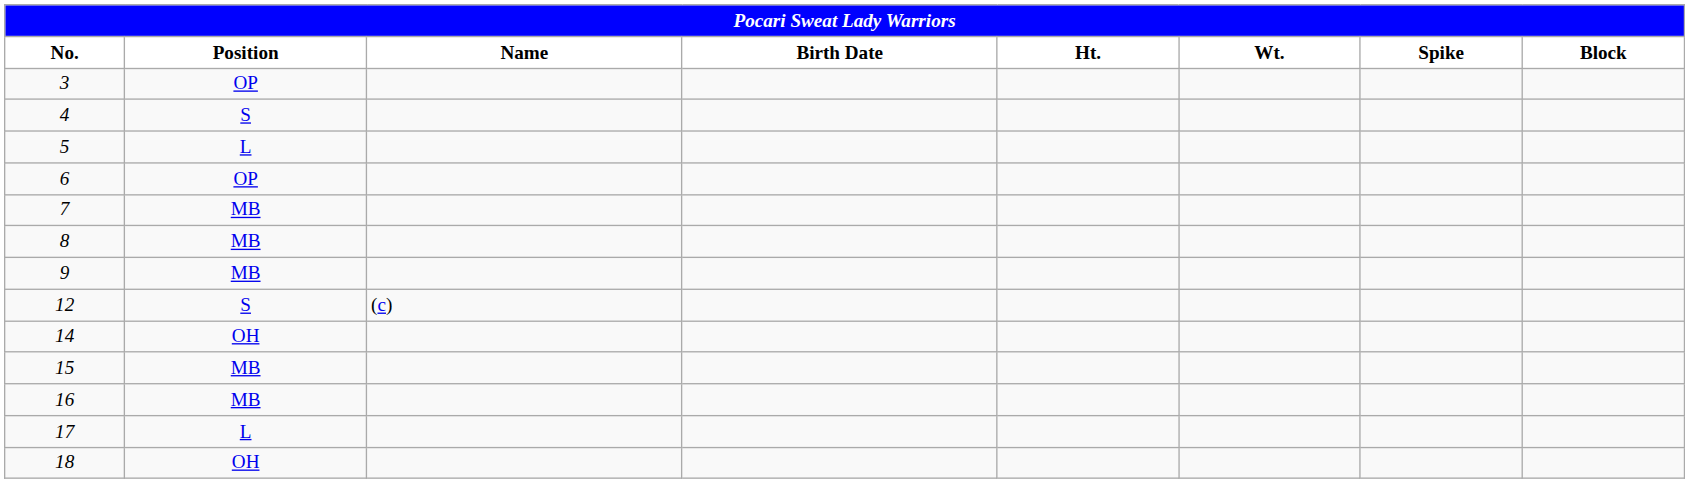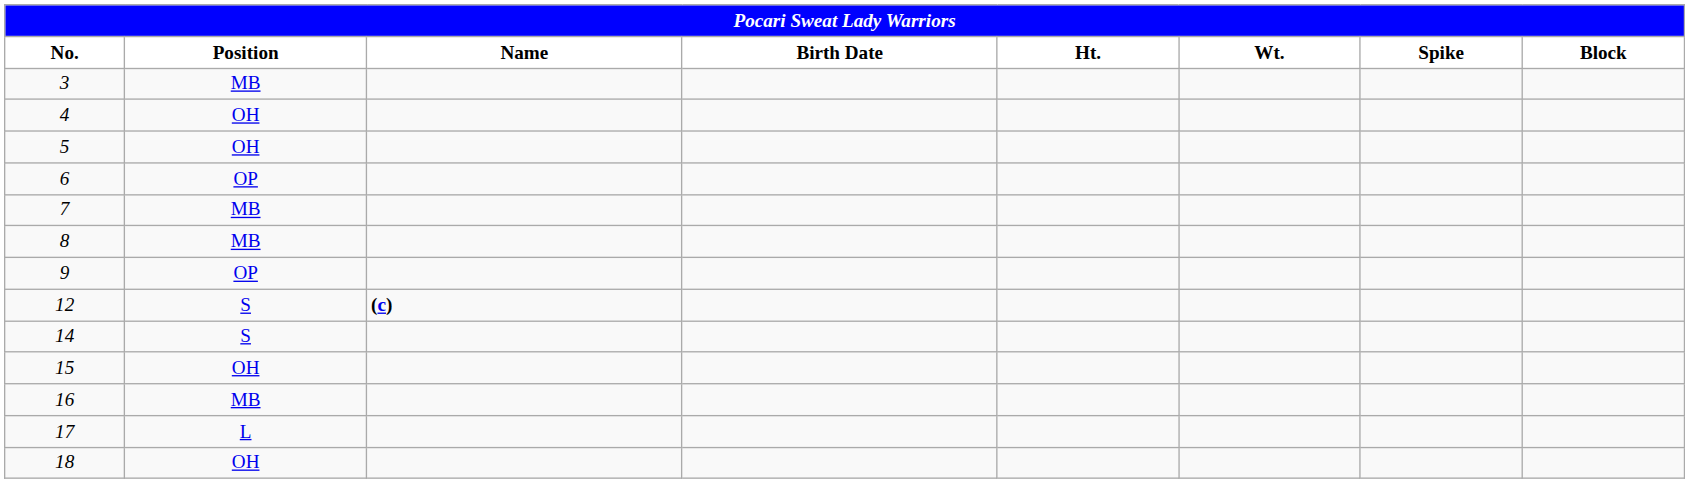3 | Position: OP -> MB
4 | Position: S -> OH
5 | Position: L -> OH
9 | Position: MB -> OP
12 | Name: normal -> bold
14 | Position: OH -> S
15 | Position: MB -> OH
